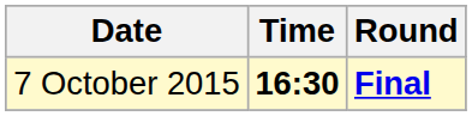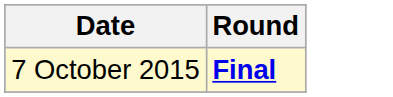- column: Time | 16:30
